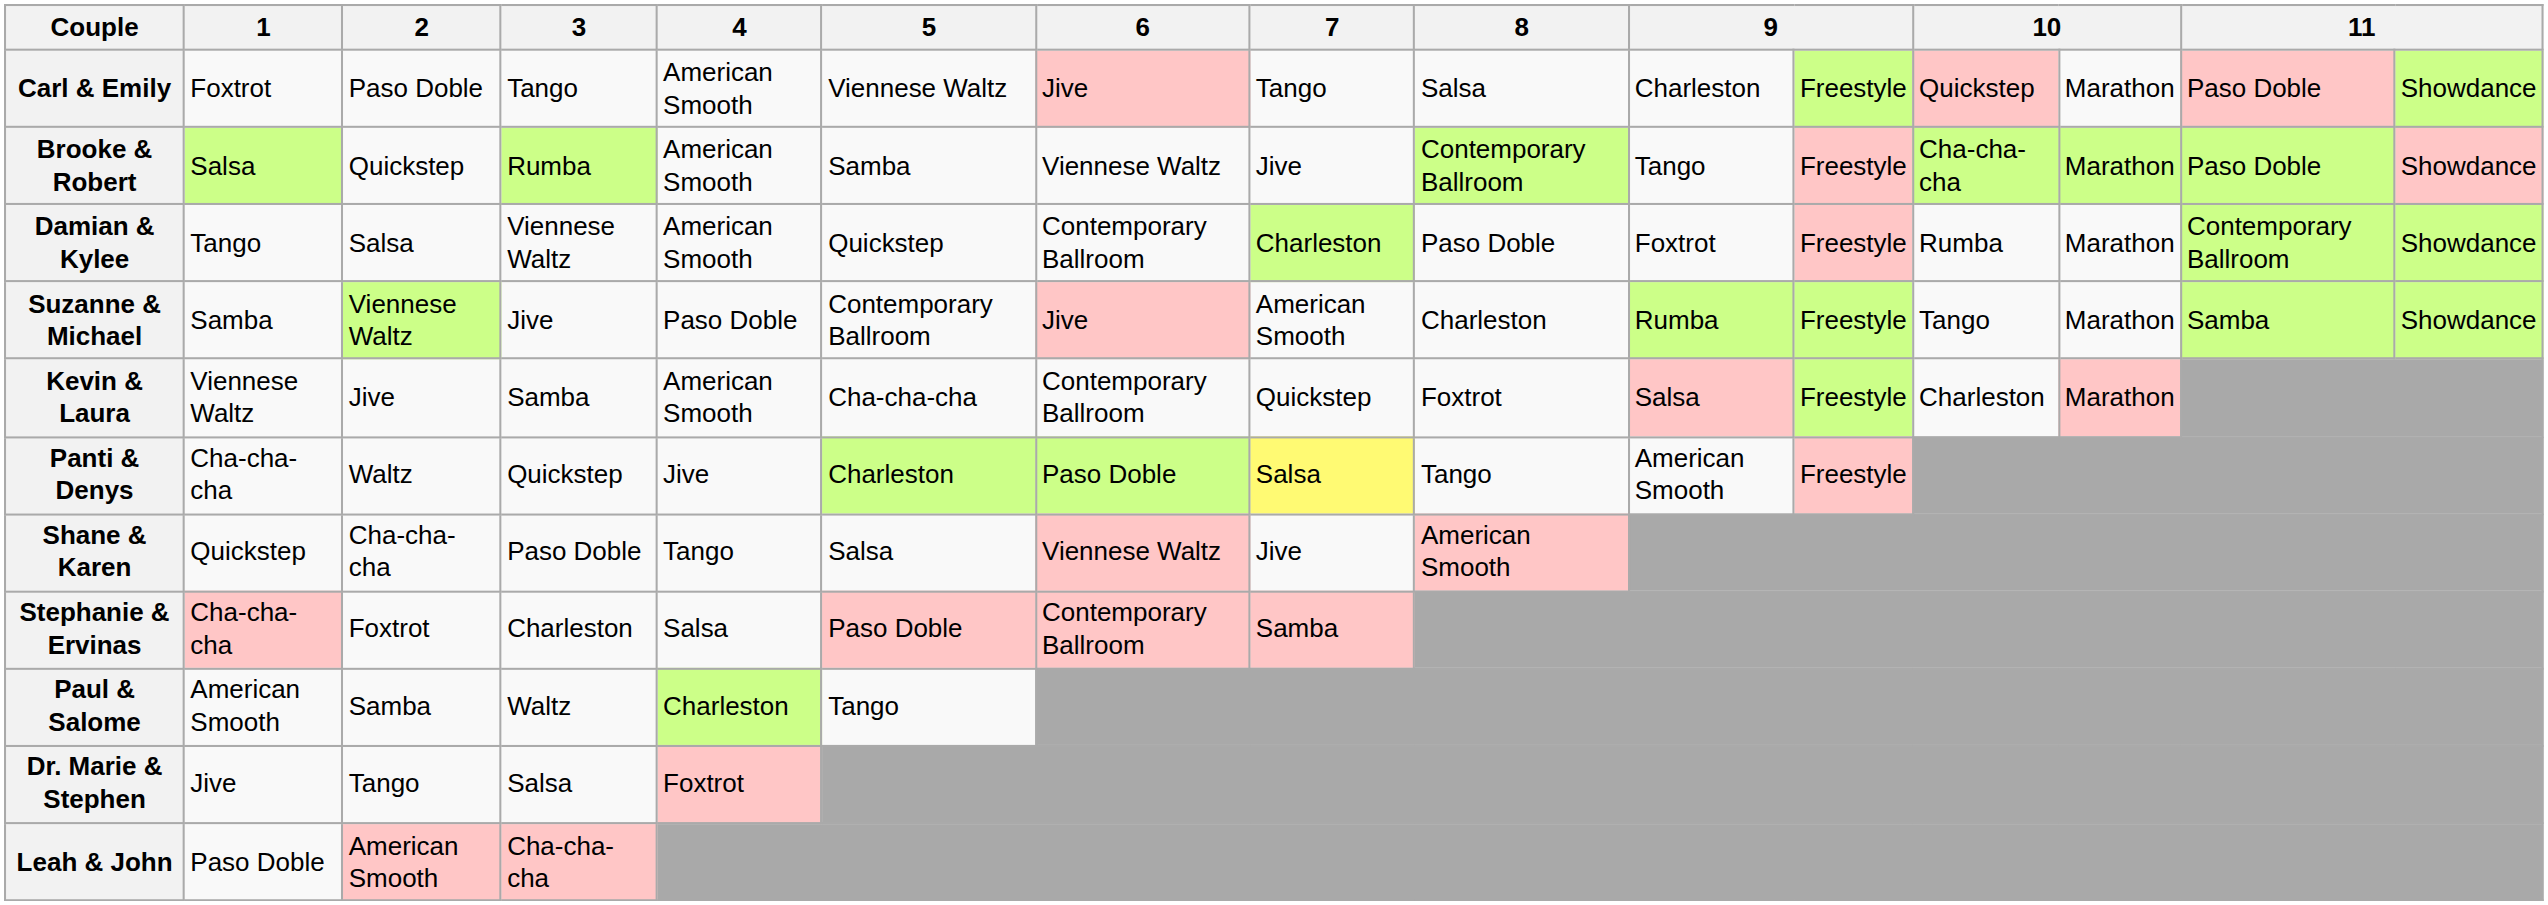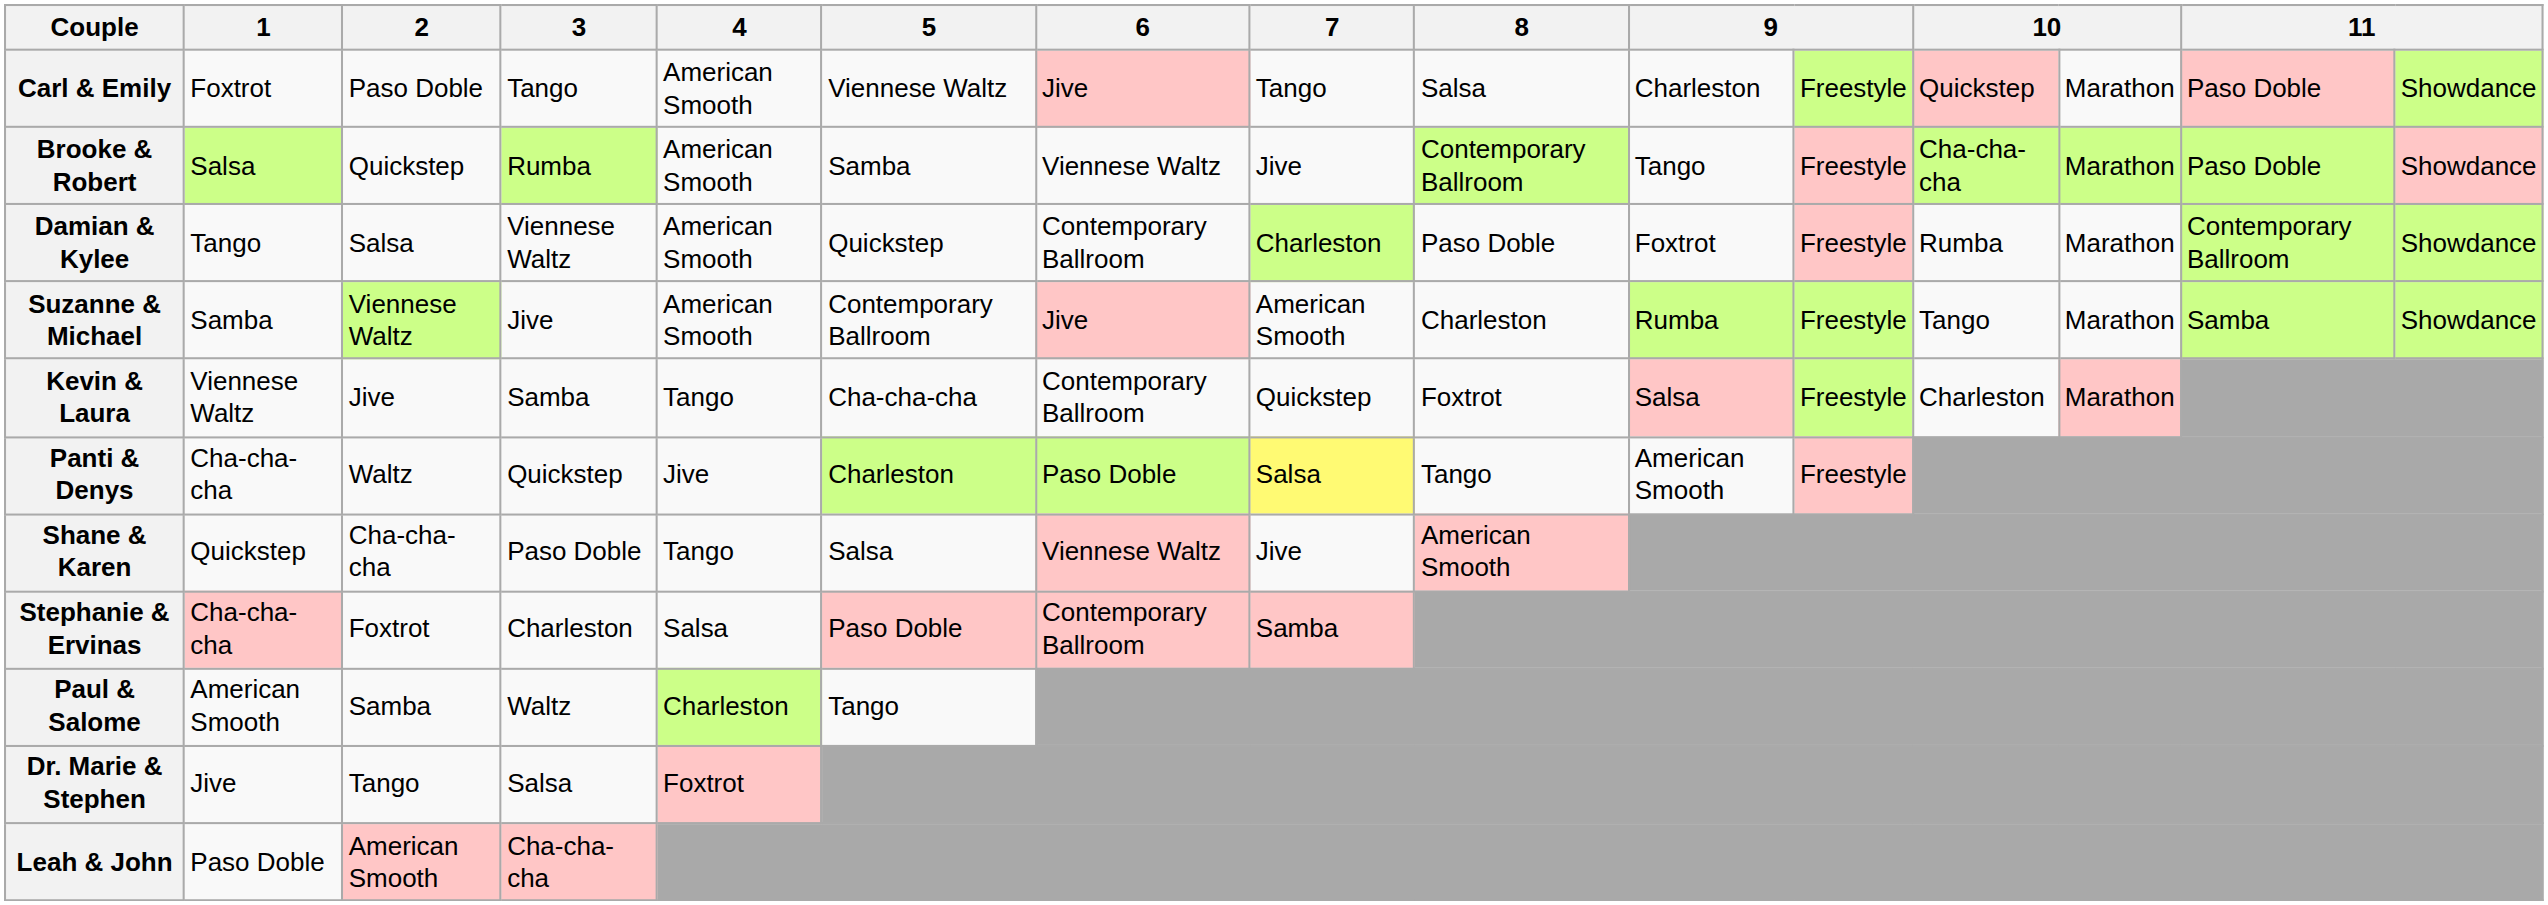Suzanne & Michael | 4: Paso Doble -> American Smooth
Kevin & Laura | 4: American Smooth -> Tango
